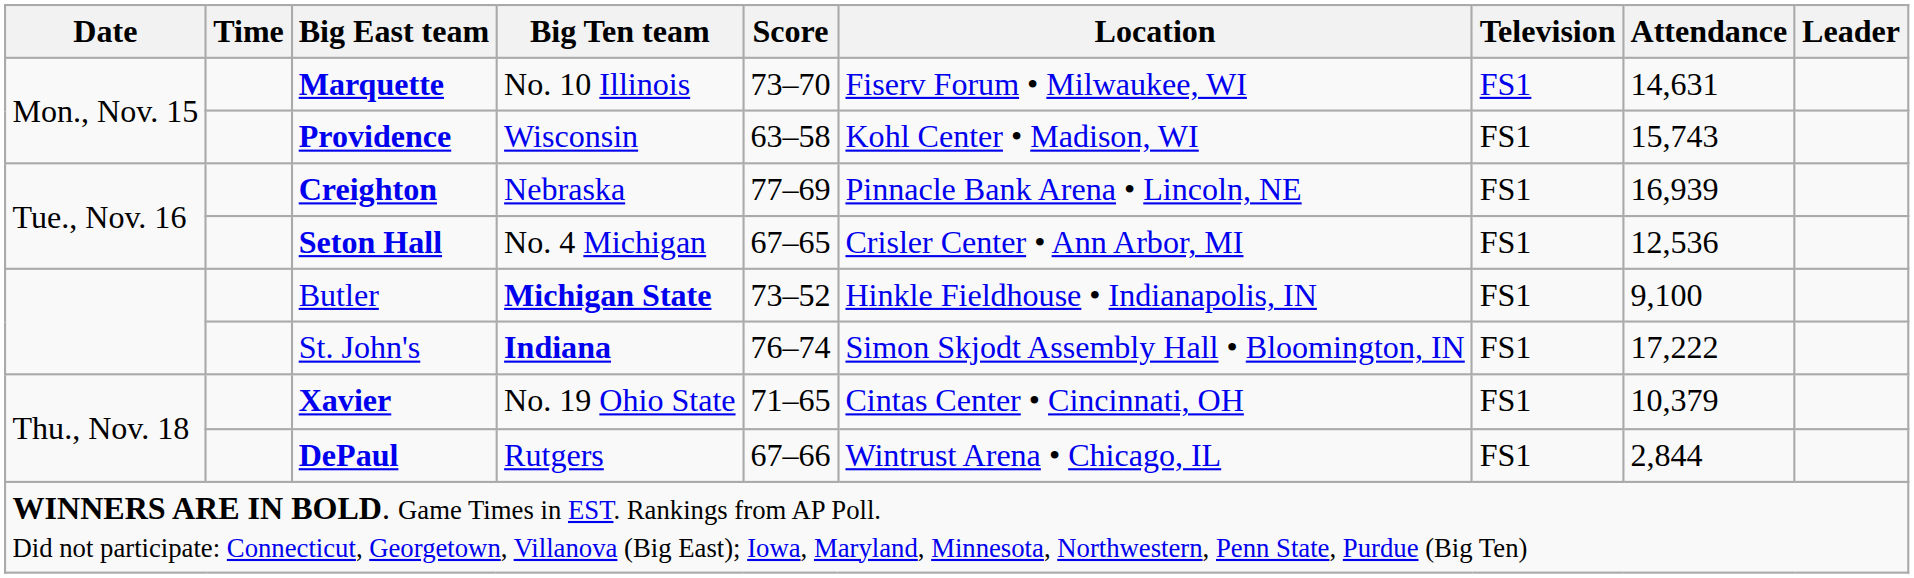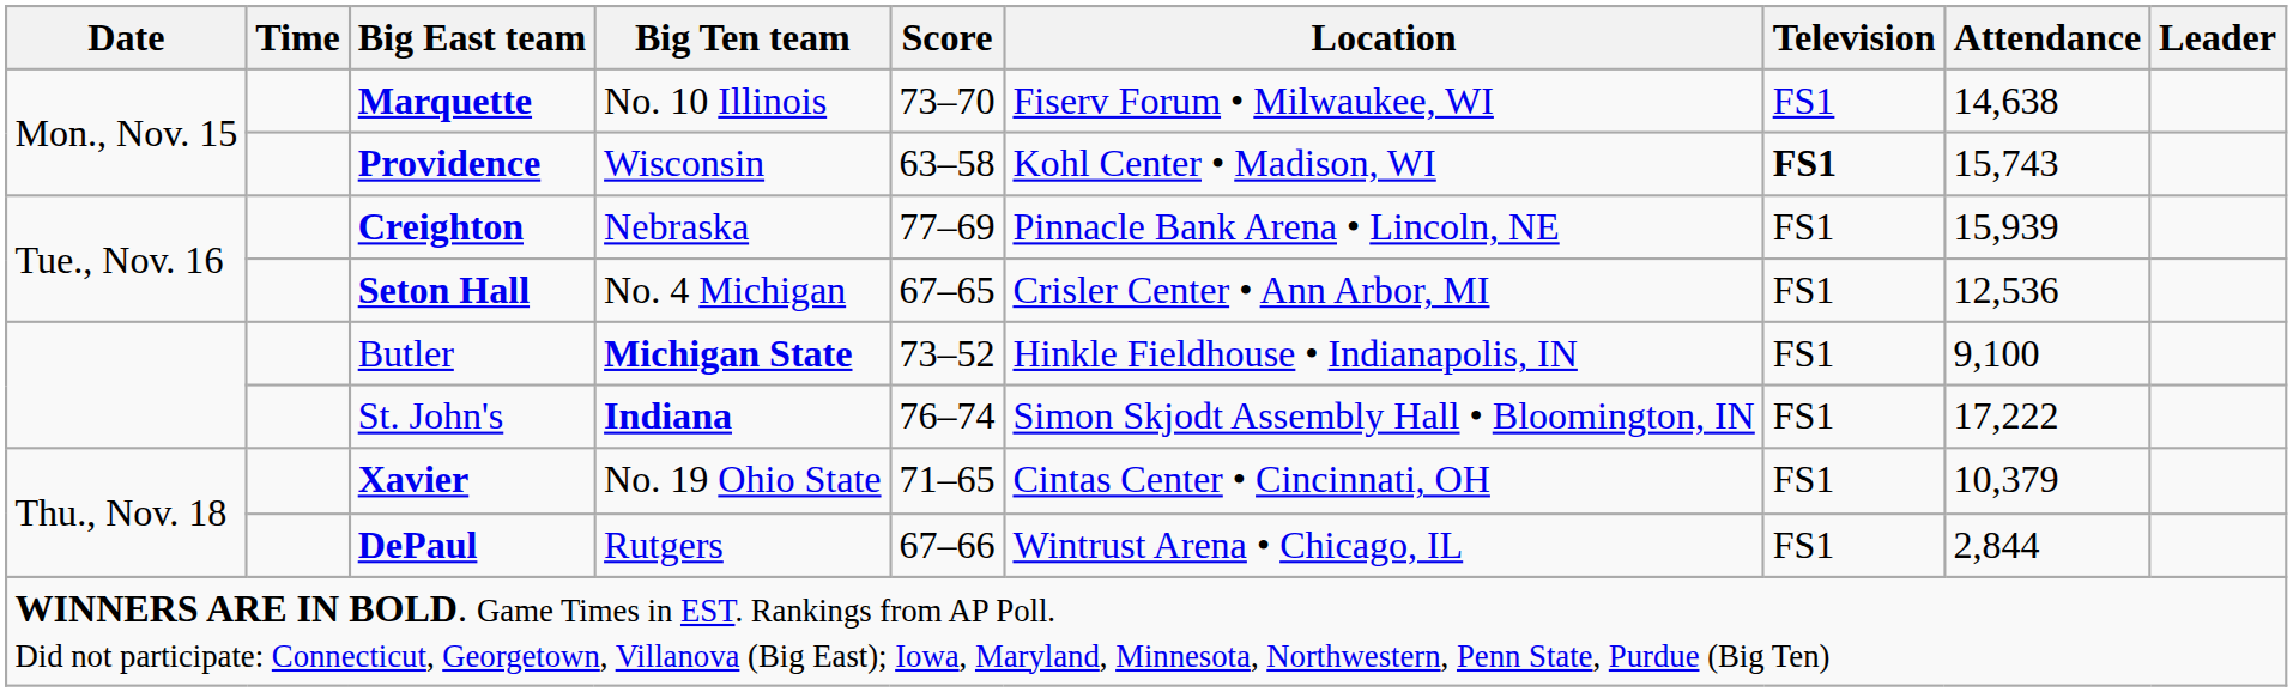Marquette | Attendance: 14,631 -> 14,638
Providence | Television: normal -> bold
Creighton | Attendance: 16,939 -> 15,939
